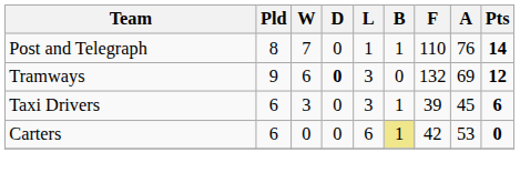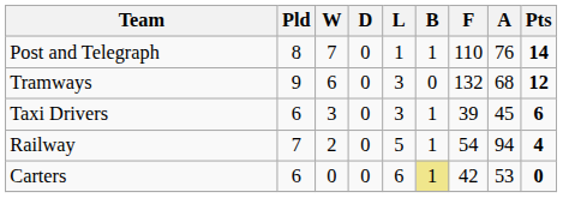Tramways | D: bold -> normal
Tramways | A: 69 -> 68
+ row: Railway | 7 | 2 | 0 | 5 | 1 | 54 | 94 | 4
